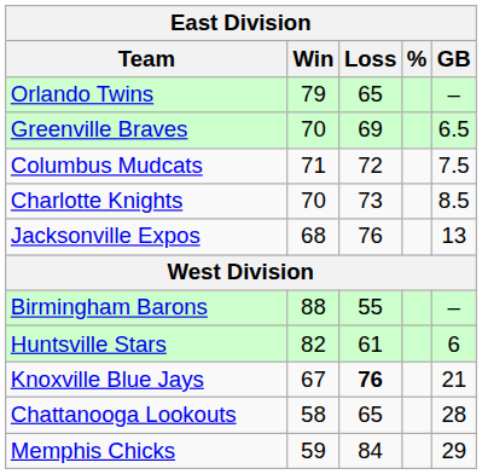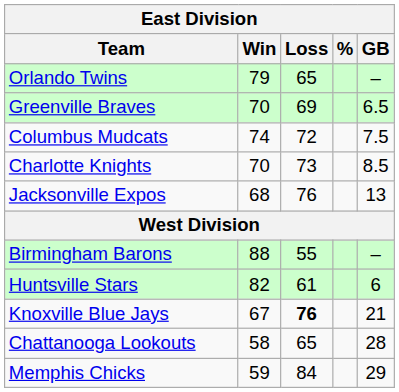Columbus Mudcats | Win: 71 -> 74
